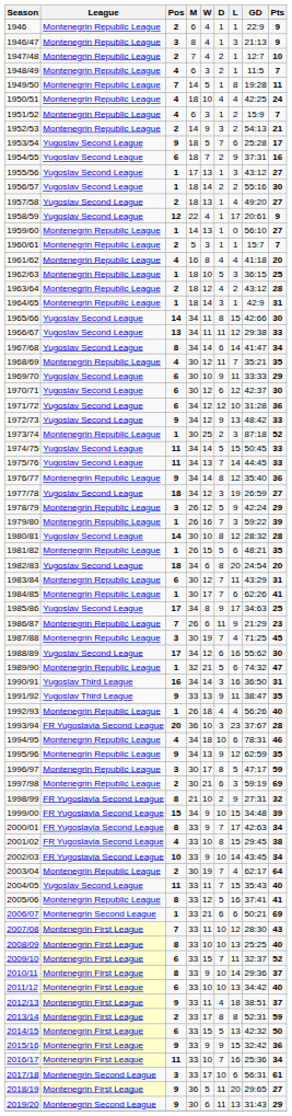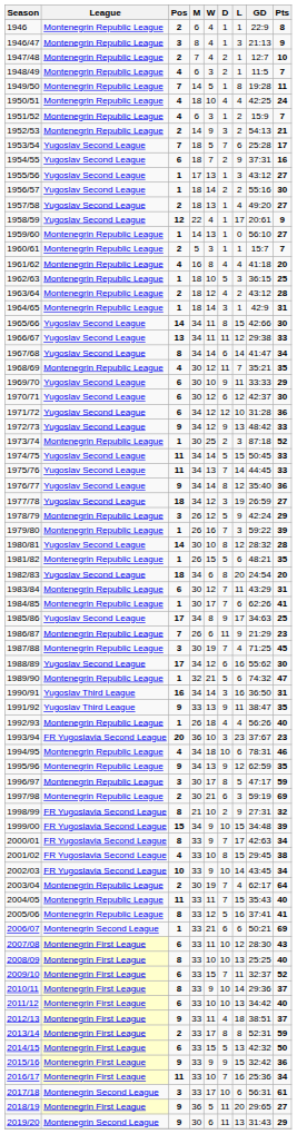1946 | Pts: 9 -> 8
1953/54 | Pos: 9 -> 7
1976/77 | League: Montenegrin Republic League -> Yugoslav Second League
1993/94 | Pts: 28 -> 23
2004/05 | League: Yugoslav Second League -> Montenegrin Republic League
2007/08 | Pos: 7 -> 6
